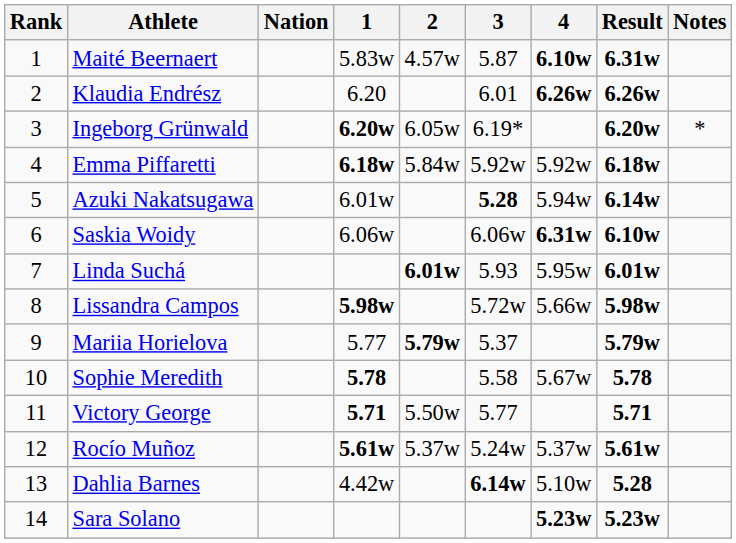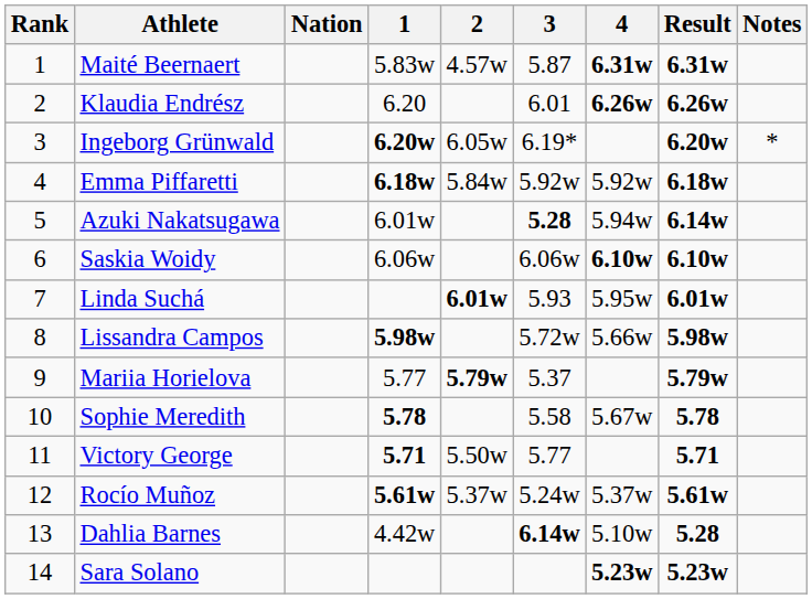Maité Beernaert | 4: 6.10w -> 6.31w
Saskia Woidy | 4: 6.31w -> 6.10w
